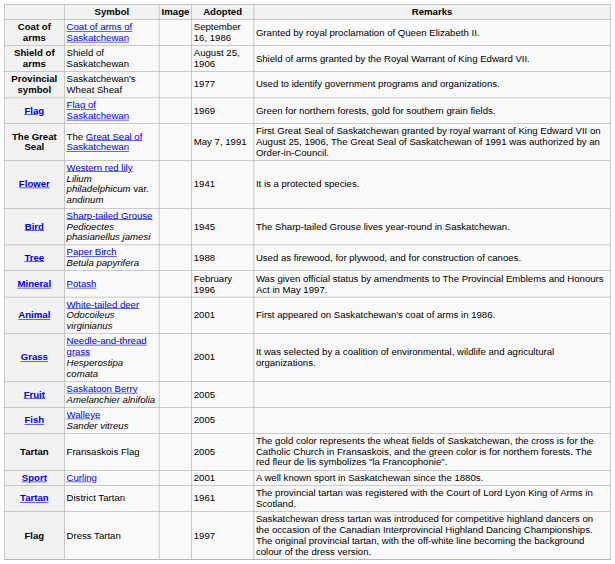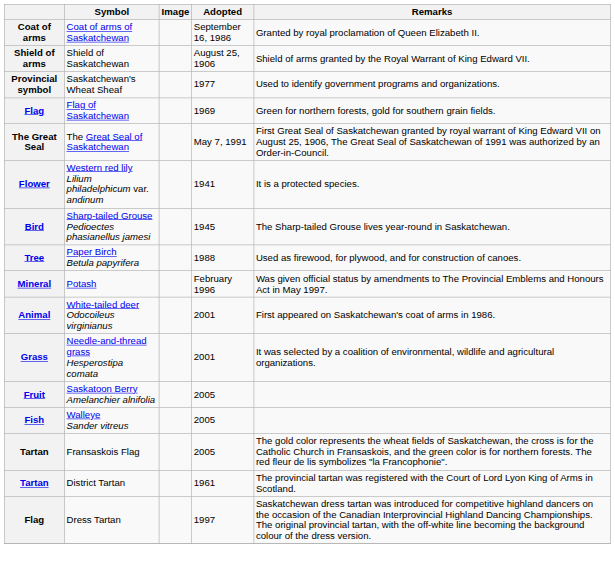- row: Sport | Curling | 2001 | A well known sport in Saskatchewan since the 1880s.
